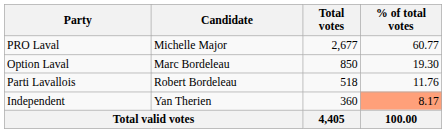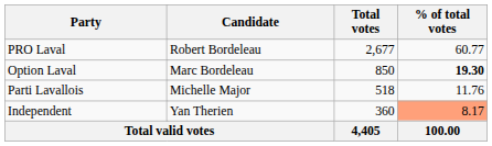PRO Laval | Candidate: Michelle Major -> Robert Bordeleau
Option Laval | % of total votes: normal -> bold
Parti Lavallois | Candidate: Robert Bordeleau -> Michelle Major
